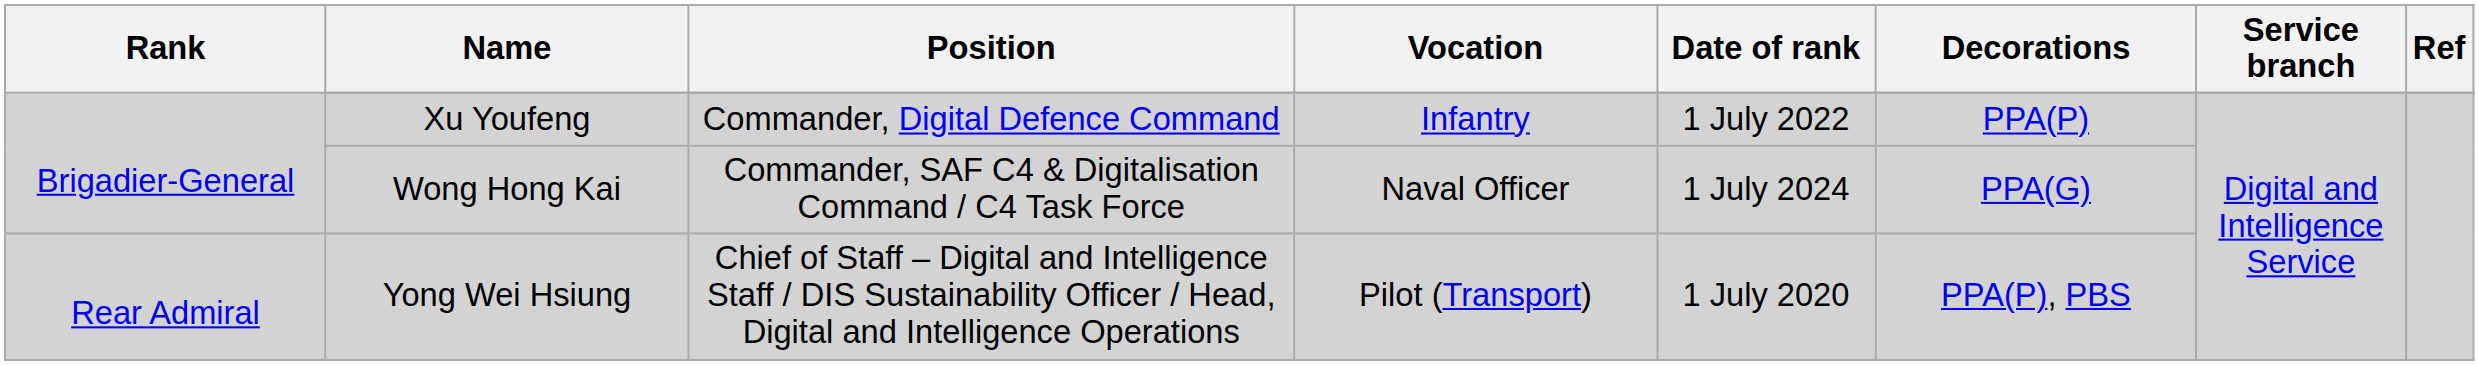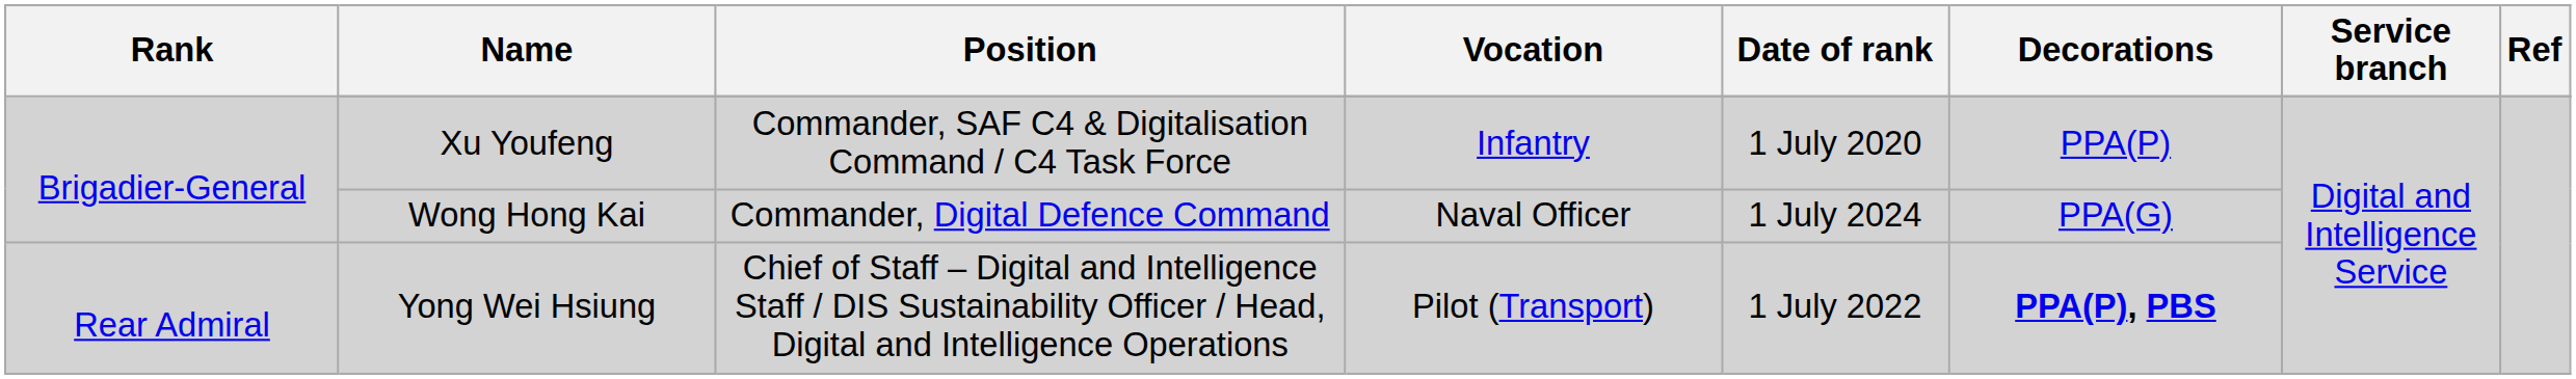Xu Youfeng | Position: Commander, Digital Defence Command -> Commander, SAF C4 & Digitalisation Command / C4 Task Force
Xu Youfeng | Date of rank: 1 July 2022 -> 1 July 2020
Wong Hong Kai | Position: Commander, SAF C4 & Digitalisation Command / C4 Task Force -> Commander, Digital Defence Command
Yong Wei Hsiung | Date of rank: 1 July 2020 -> 1 July 2022
Yong Wei Hsiung | Decorations: normal -> bold
